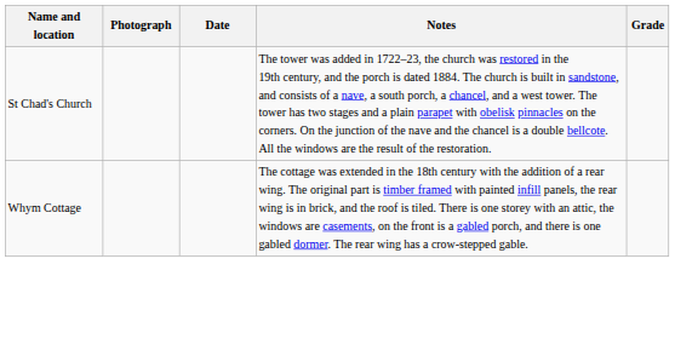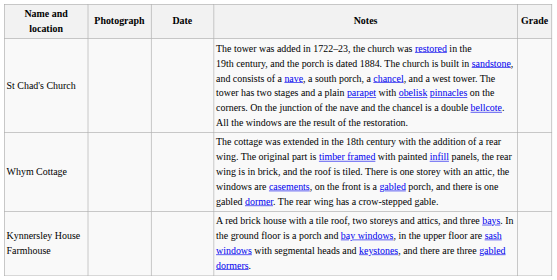+ row: Kynnersley House Farmhouse | A red brick house with a tile roof, two storeys and attics, and three bays. In the ground floor is a porch and bay windows, in the upper floor are sash windows with segmental heads and keystones, and there are three gabled dormers.
